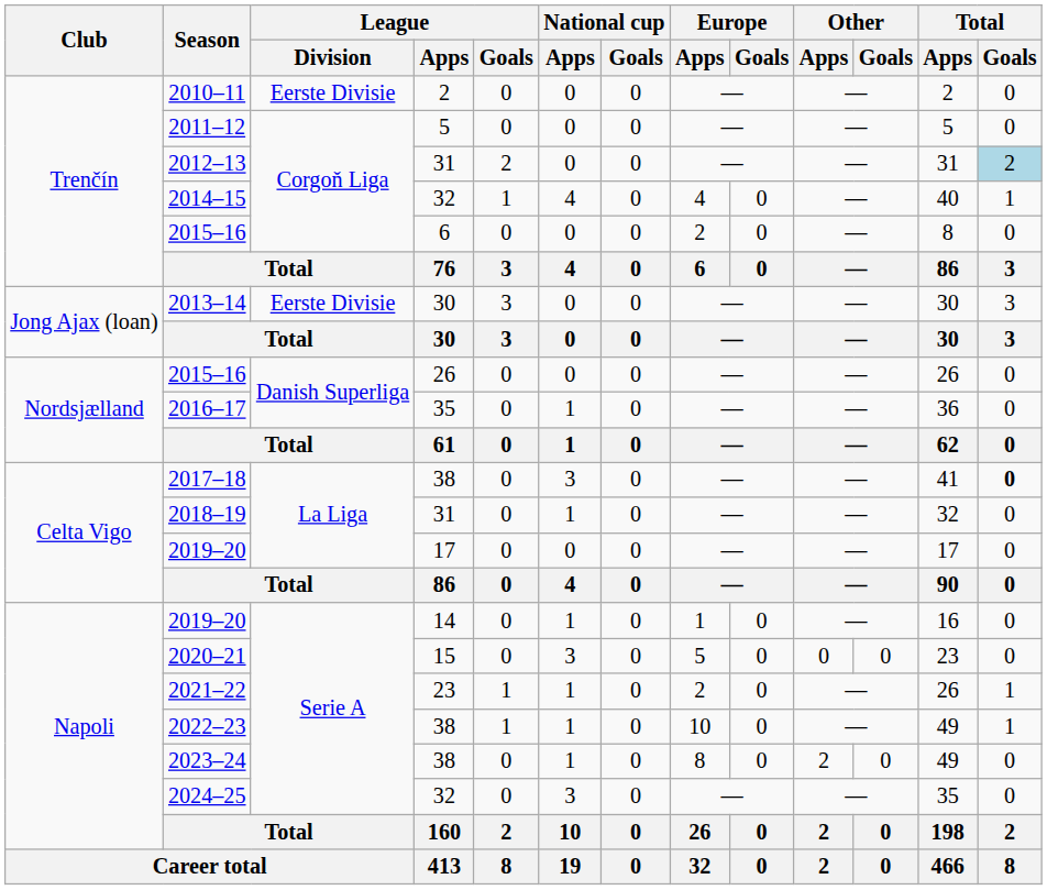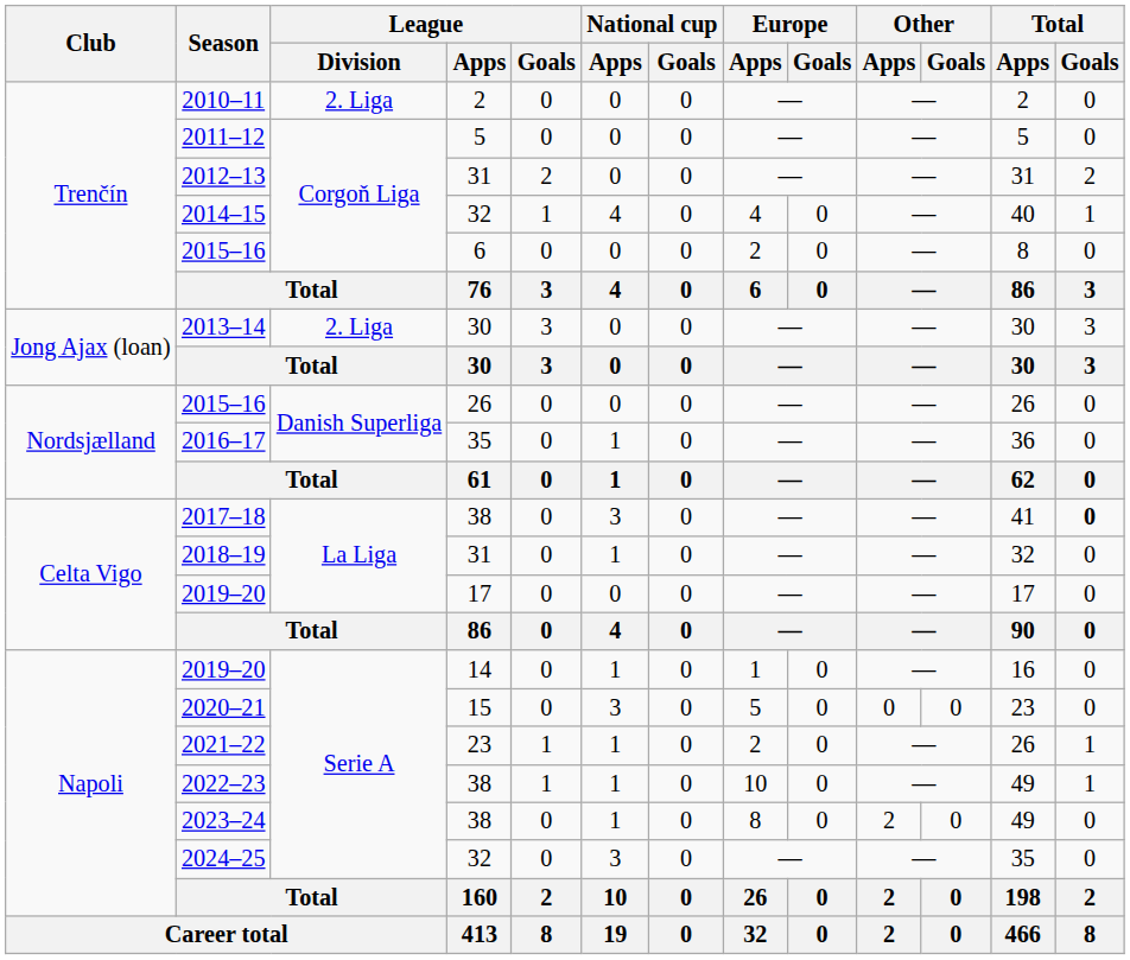2010–11 | League / Division: Eerste Divisie -> 2. Liga
2012–13 | Total / Goals: lightblue background -> no background
2013–14 | League / Division: Eerste Divisie -> 2. Liga
